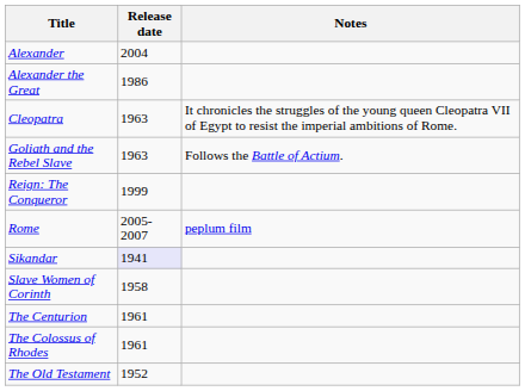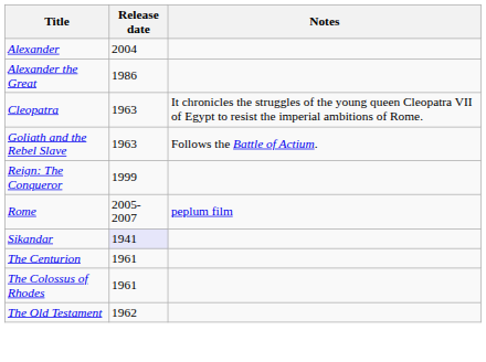- row: Slave Women of Corinth | 1958
The Old Testament | Release date: 1952 -> 1962
